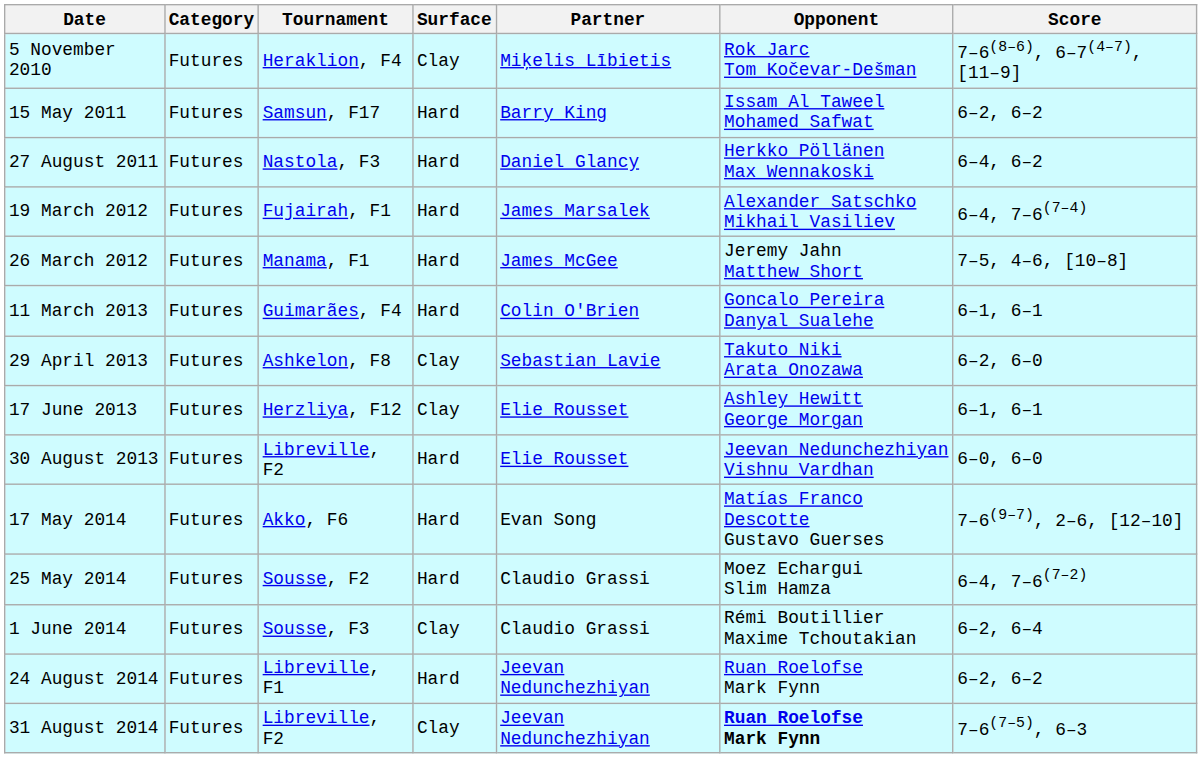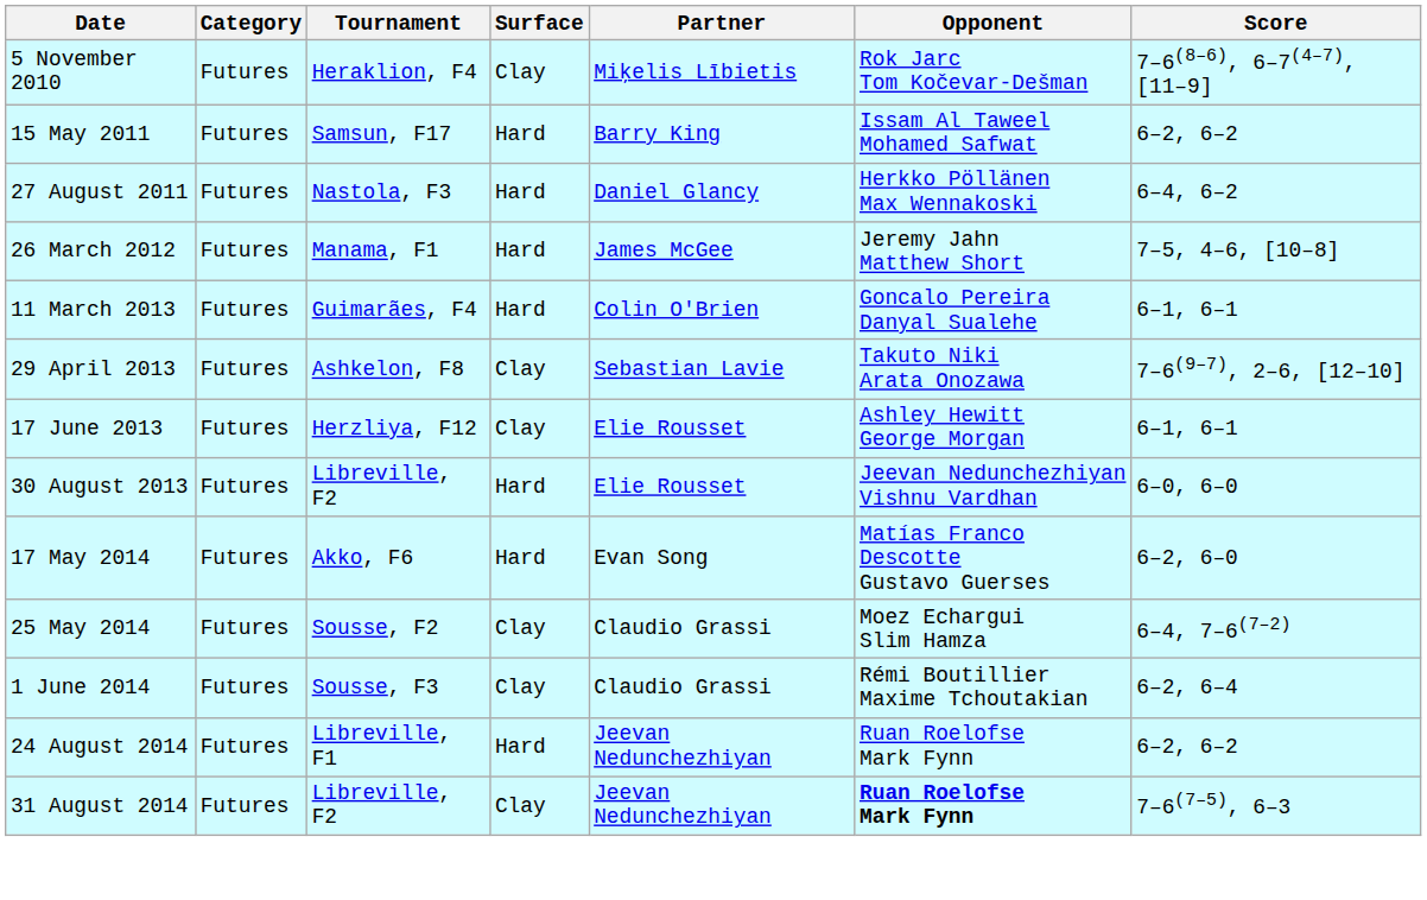- row: 19 March 2012 | Futures | Fujairah, F1 | Hard | James Marsalek | Alexander Satschko Mikhail Vasiliev | 6–4, 7–6(7–4)
29 April 2013 | Score: 6–2, 6–0 -> 7–6(9–7), 2–6, [12–10]
17 May 2014 | Score: 7–6(9–7), 2–6, [12–10] -> 6–2, 6–0
25 May 2014 | Surface: Hard -> Clay
